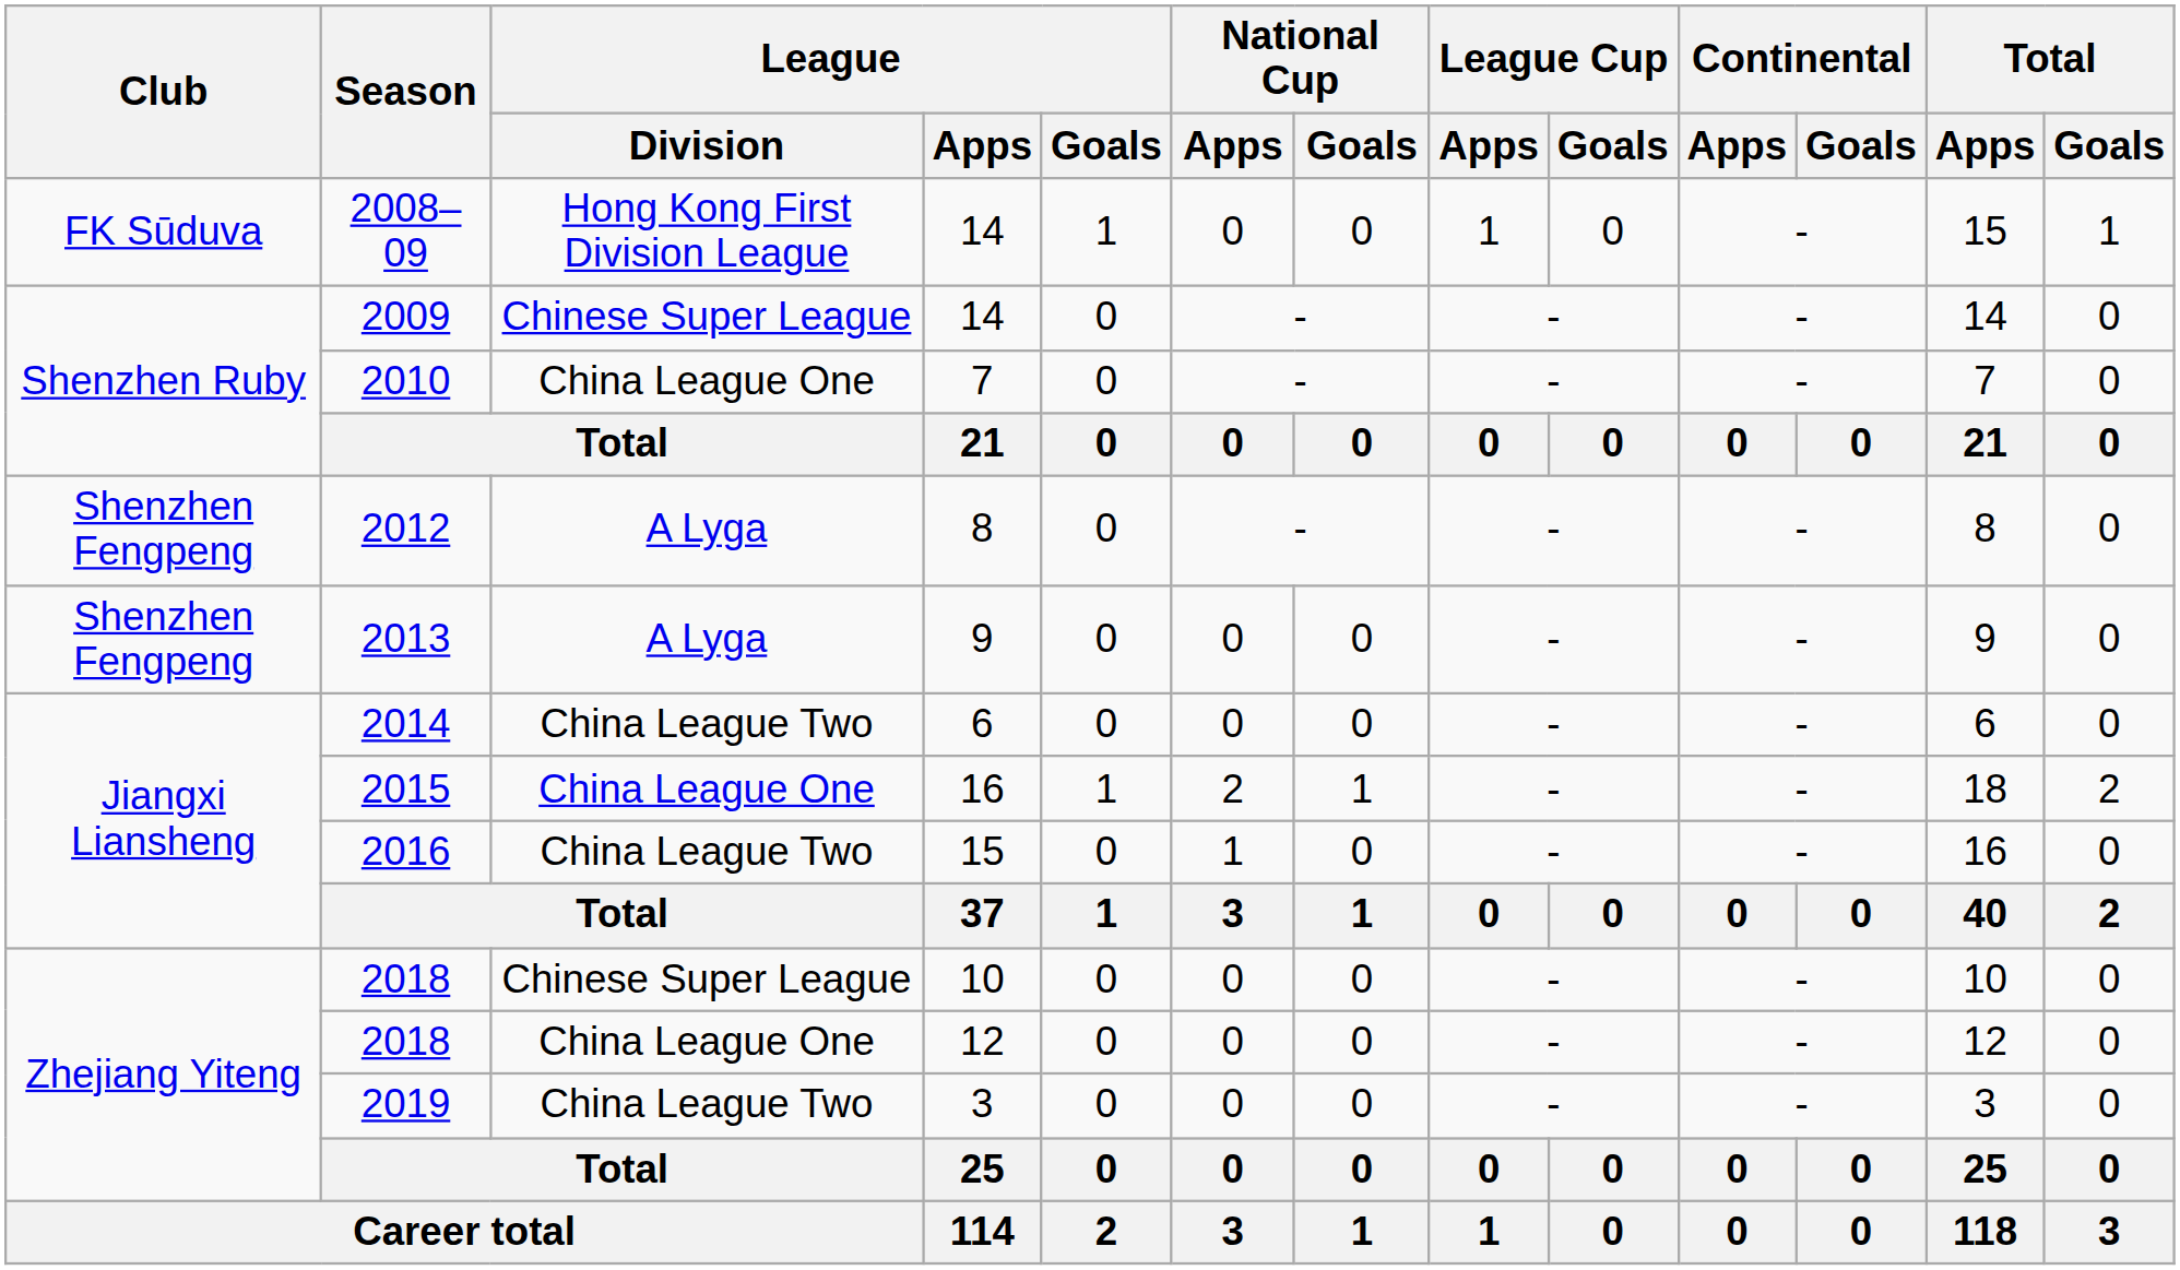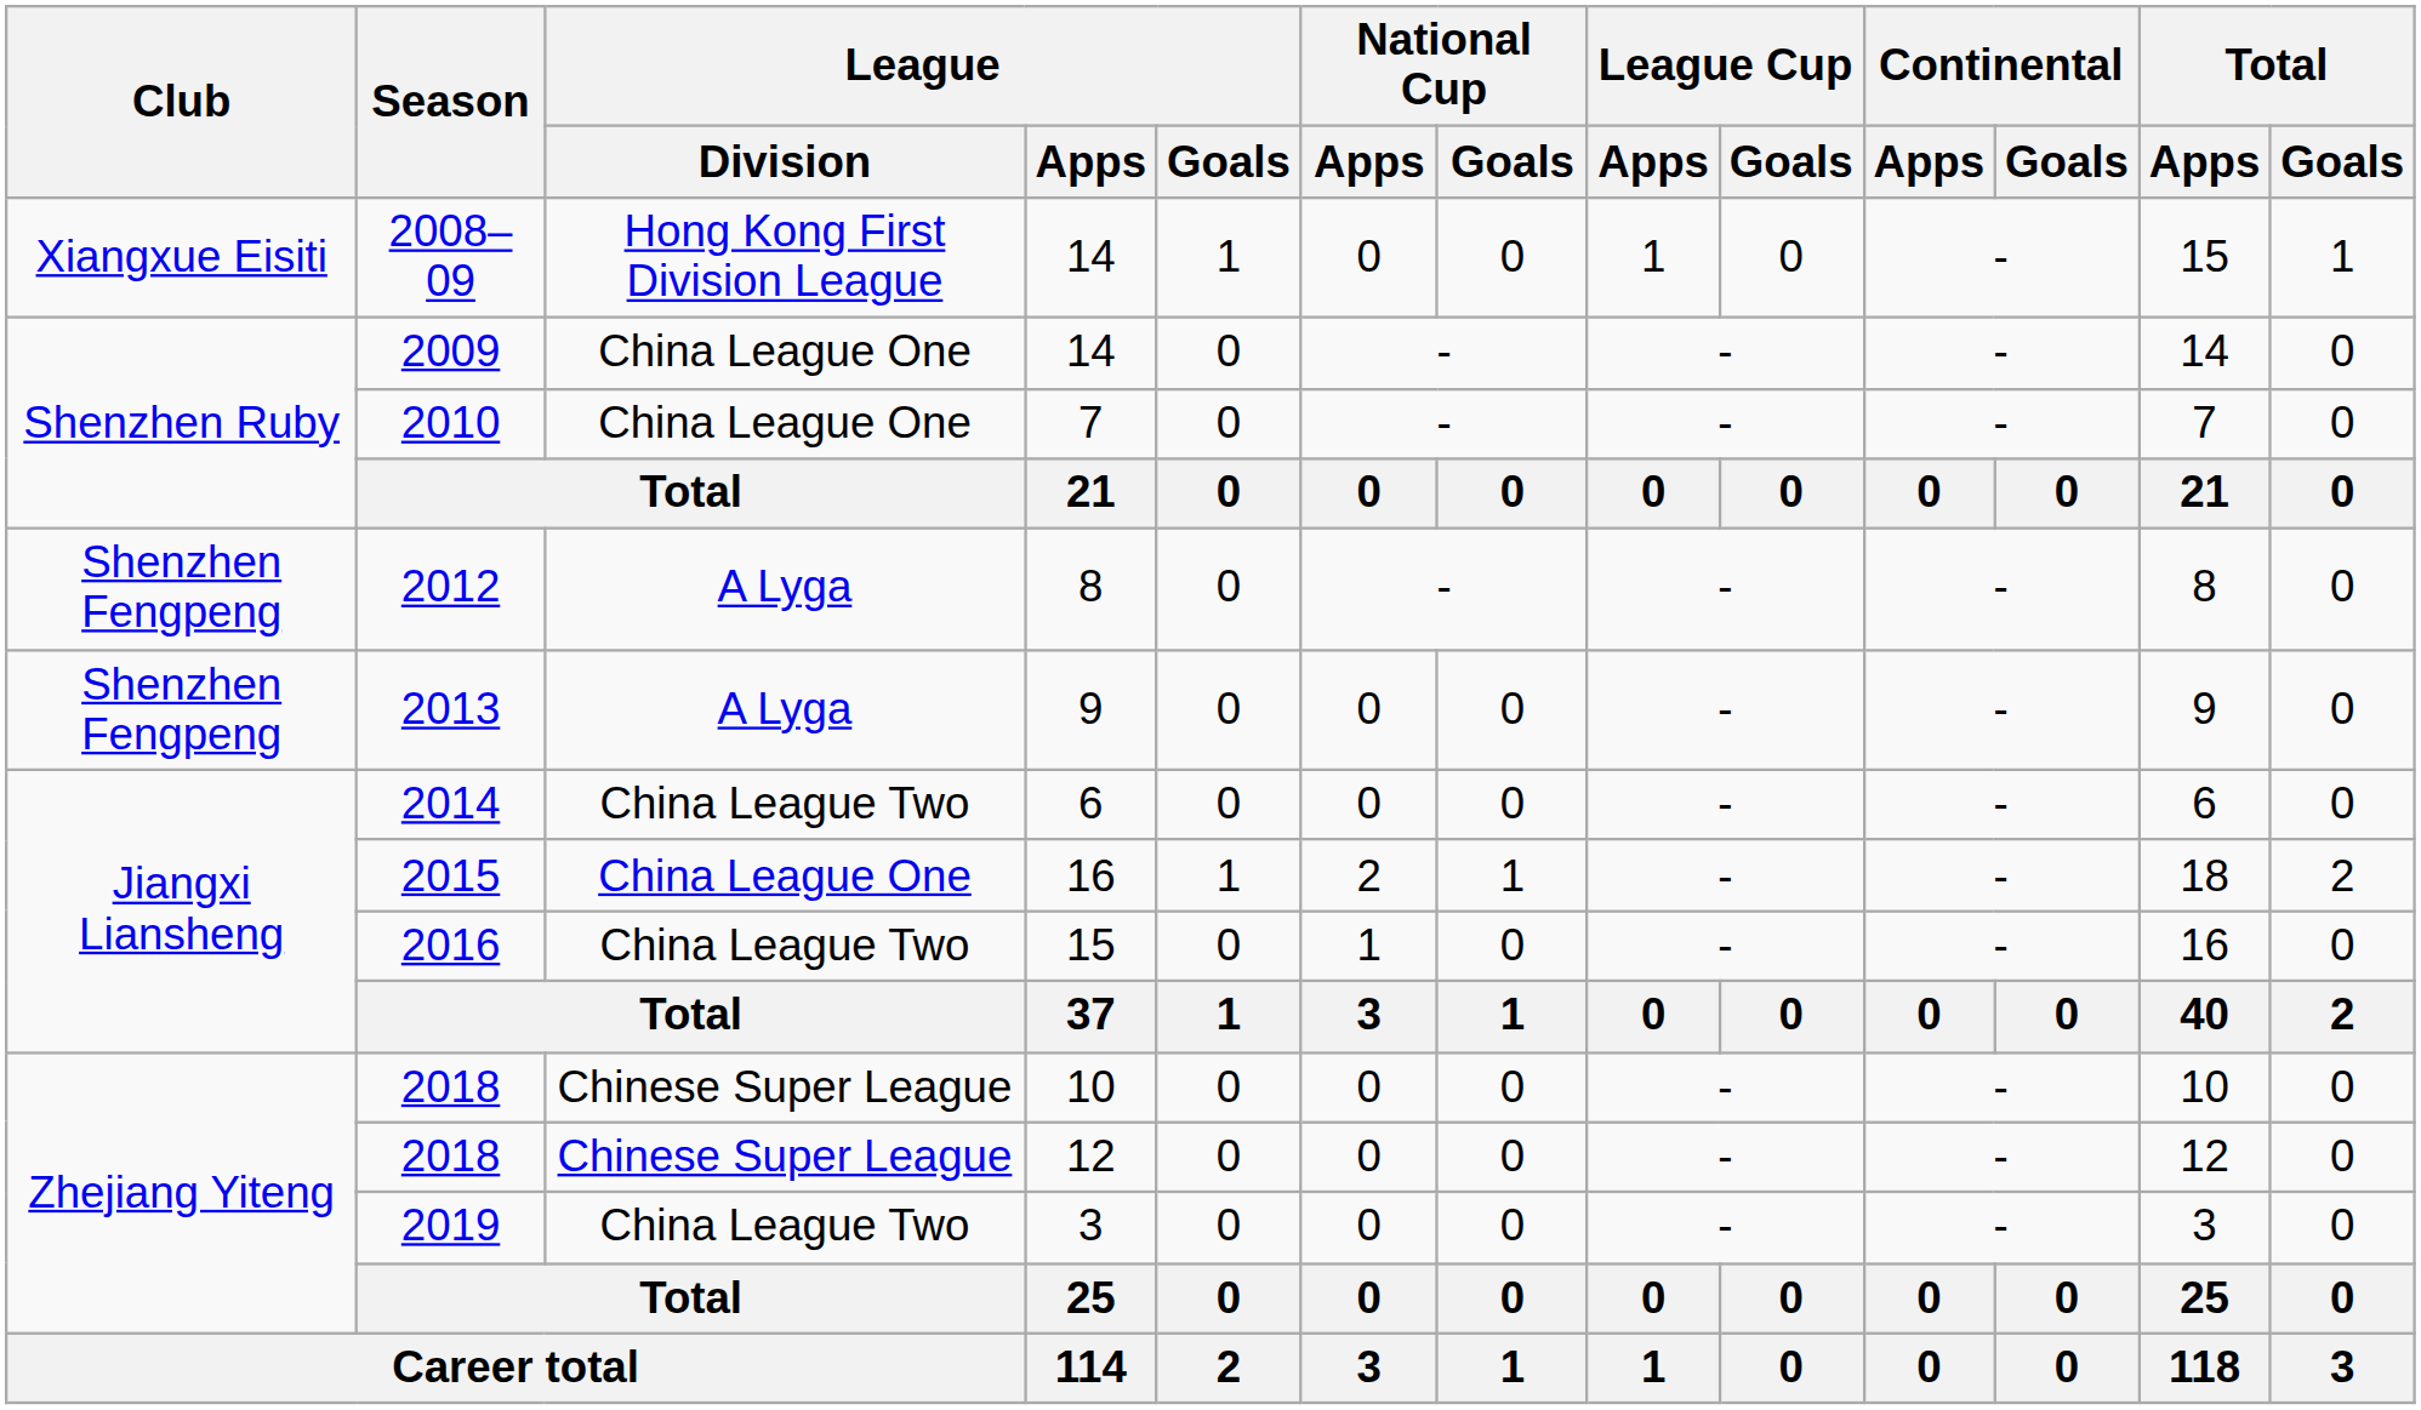2008–09 | Club: FK Sūduva -> Xiangxue Eisiti
2009 | League / Division: Chinese Super League -> China League One
2018 / 12 | League / Division: China League One -> Chinese Super League
